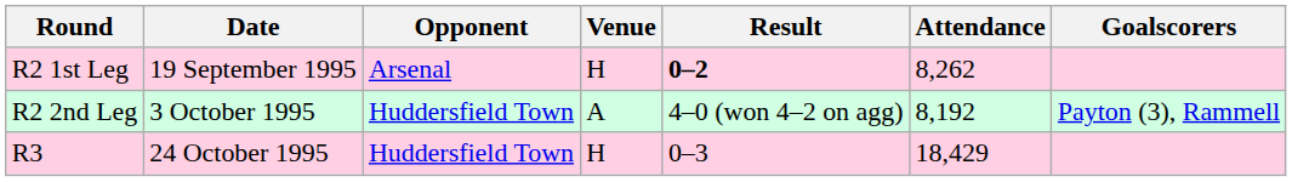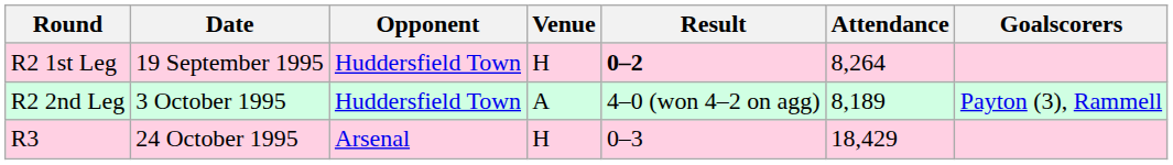R2 1st Leg | Opponent: Arsenal -> Huddersfield Town
R2 1st Leg | Attendance: 8,262 -> 8,264
R2 2nd Leg | Attendance: 8,192 -> 8,189
R3 | Opponent: Huddersfield Town -> Arsenal
